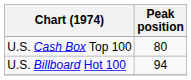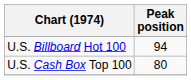rows swapped: U.S. Billboard Hot 100 <-> U.S. Cash Box Top 100
